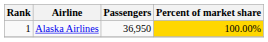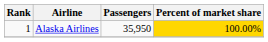Alaska Airlines | Passengers: 36,950 -> 35,950
